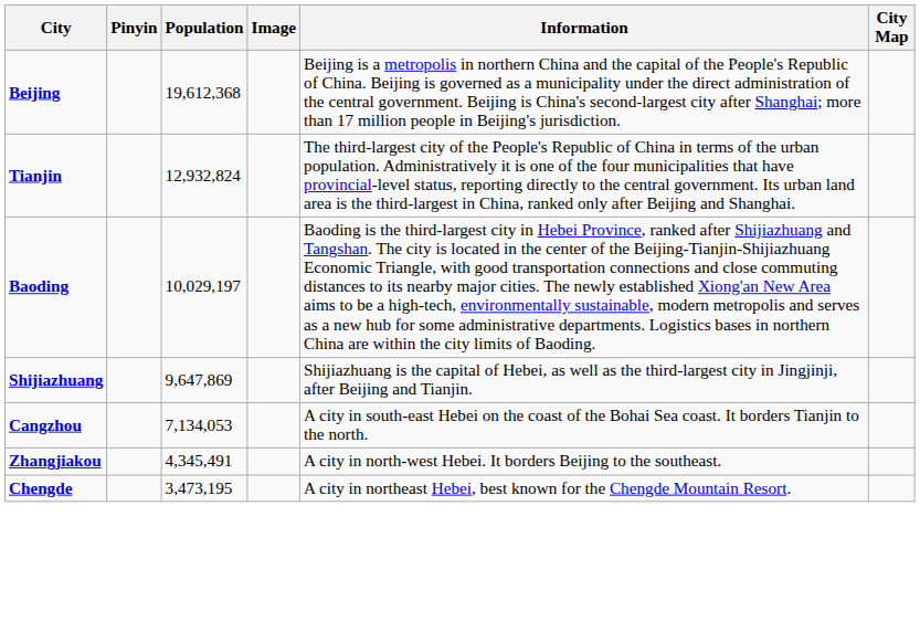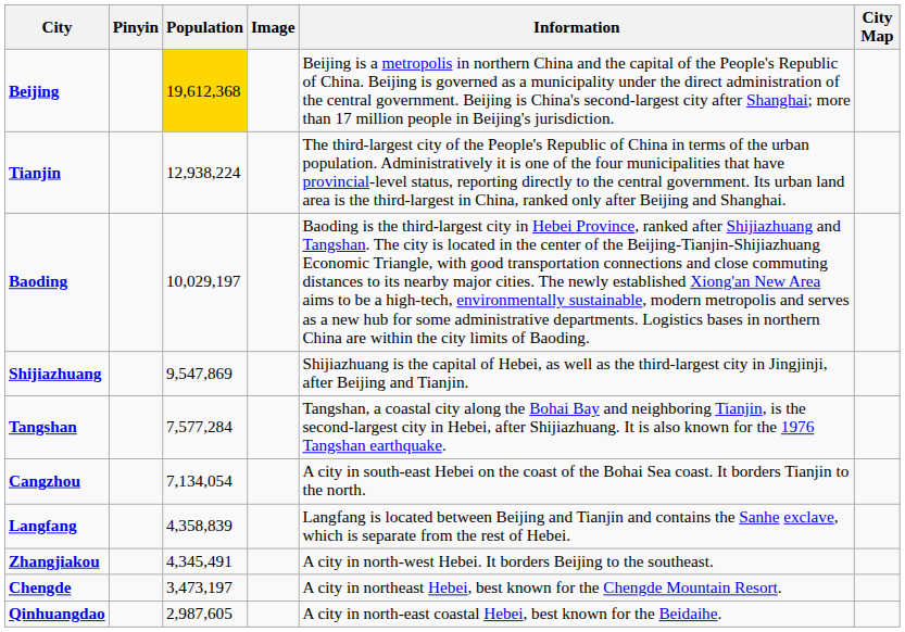Beijing | Population: no background -> gold background
Tianjin | Population: 12,932,824 -> 12,938,224
Shijiazhuang | Population: 9,647,869 -> 9,547,869
+ row: Tangshan | 7,577,284 | Tangshan, a coastal city along the Bohai Bay and neighboring Tianjin, is the second-largest city in Hebei, after Shijiazhuang. It is also known for the 1976 Tangshan earthquake.
Cangzhou | Population: 7,134,053 -> 7,134,054
+ row: Langfang | 4,358,839 | Langfang is located between Beijing and Tianjin and contains the Sanhe exclave, which is separate from the rest of Hebei.
Chengde | Population: 3,473,195 -> 3,473,197
+ row: Qinhuangdao | 2,987,605 | A city in north-east coastal Hebei, best known for the Beidaihe.
